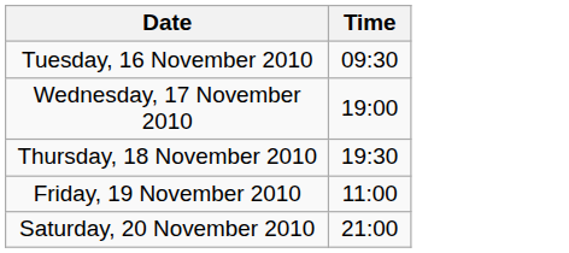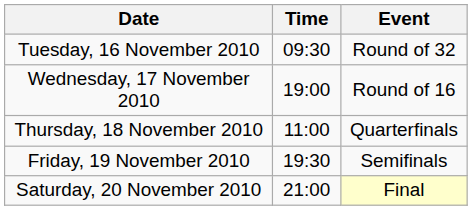+ column: Event | Round of 32 | Round of 16 | Quarterfinals | Semifinals | Final
Thursday, 18 November 2010 | Time: 19:30 -> 11:00
Friday, 19 November 2010 | Time: 11:00 -> 19:30
